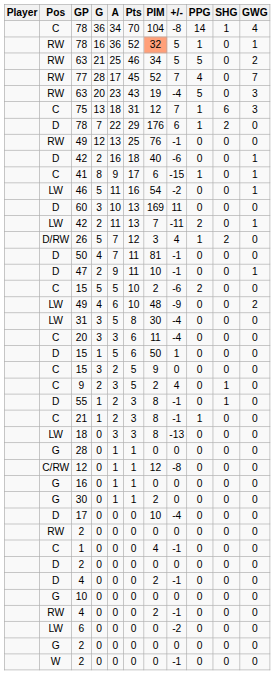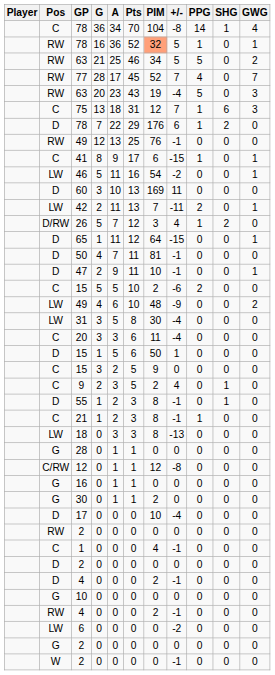- row: D | 42 | 2 | 16 | 18 | 40 | -6 | 0 | 0 | 1
+ row: D | 65 | 1 | 11 | 12 | 64 | -15 | 0 | 0 | 1
